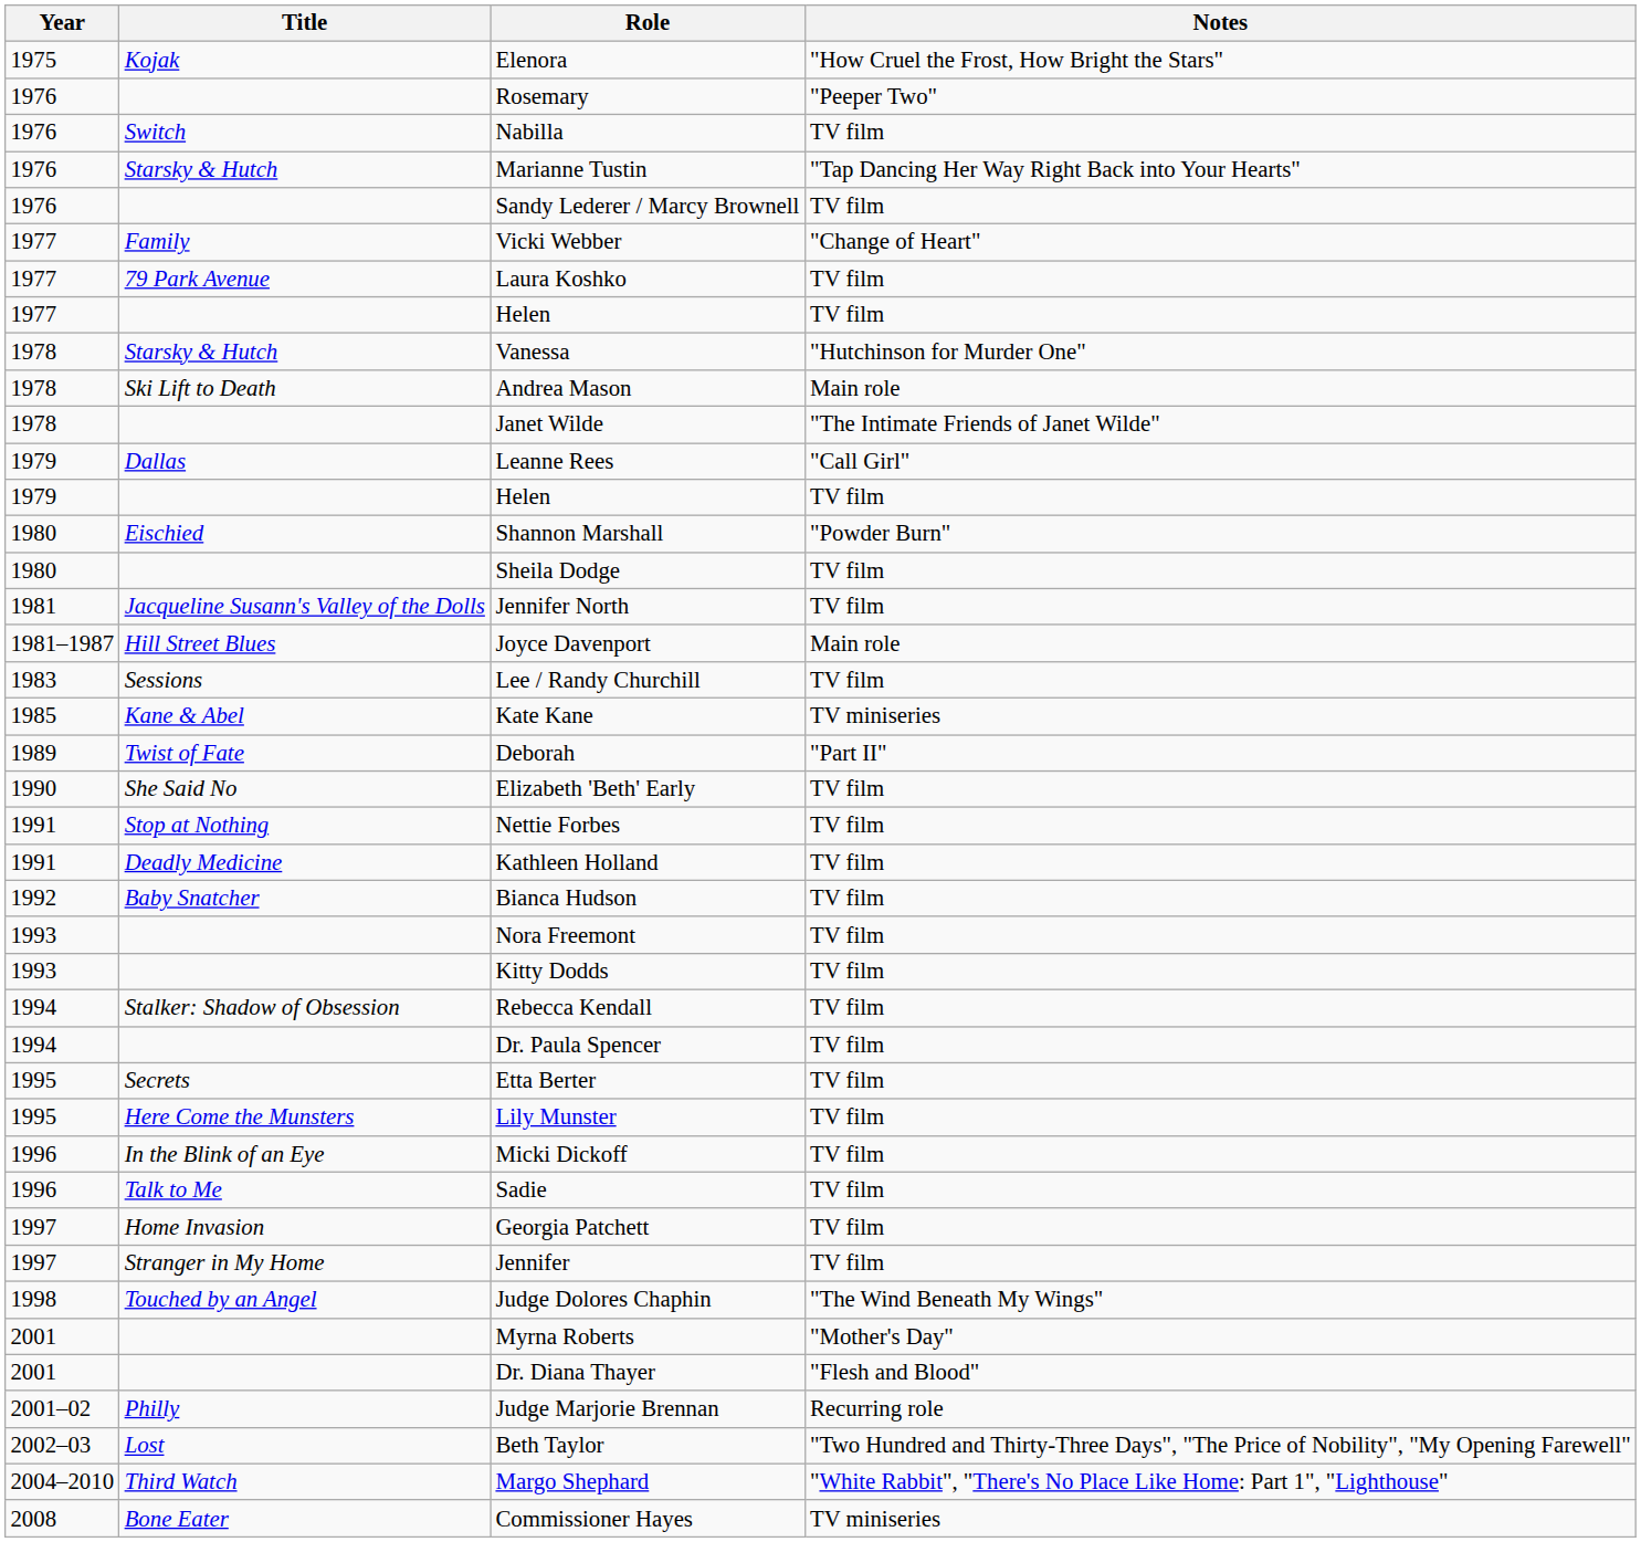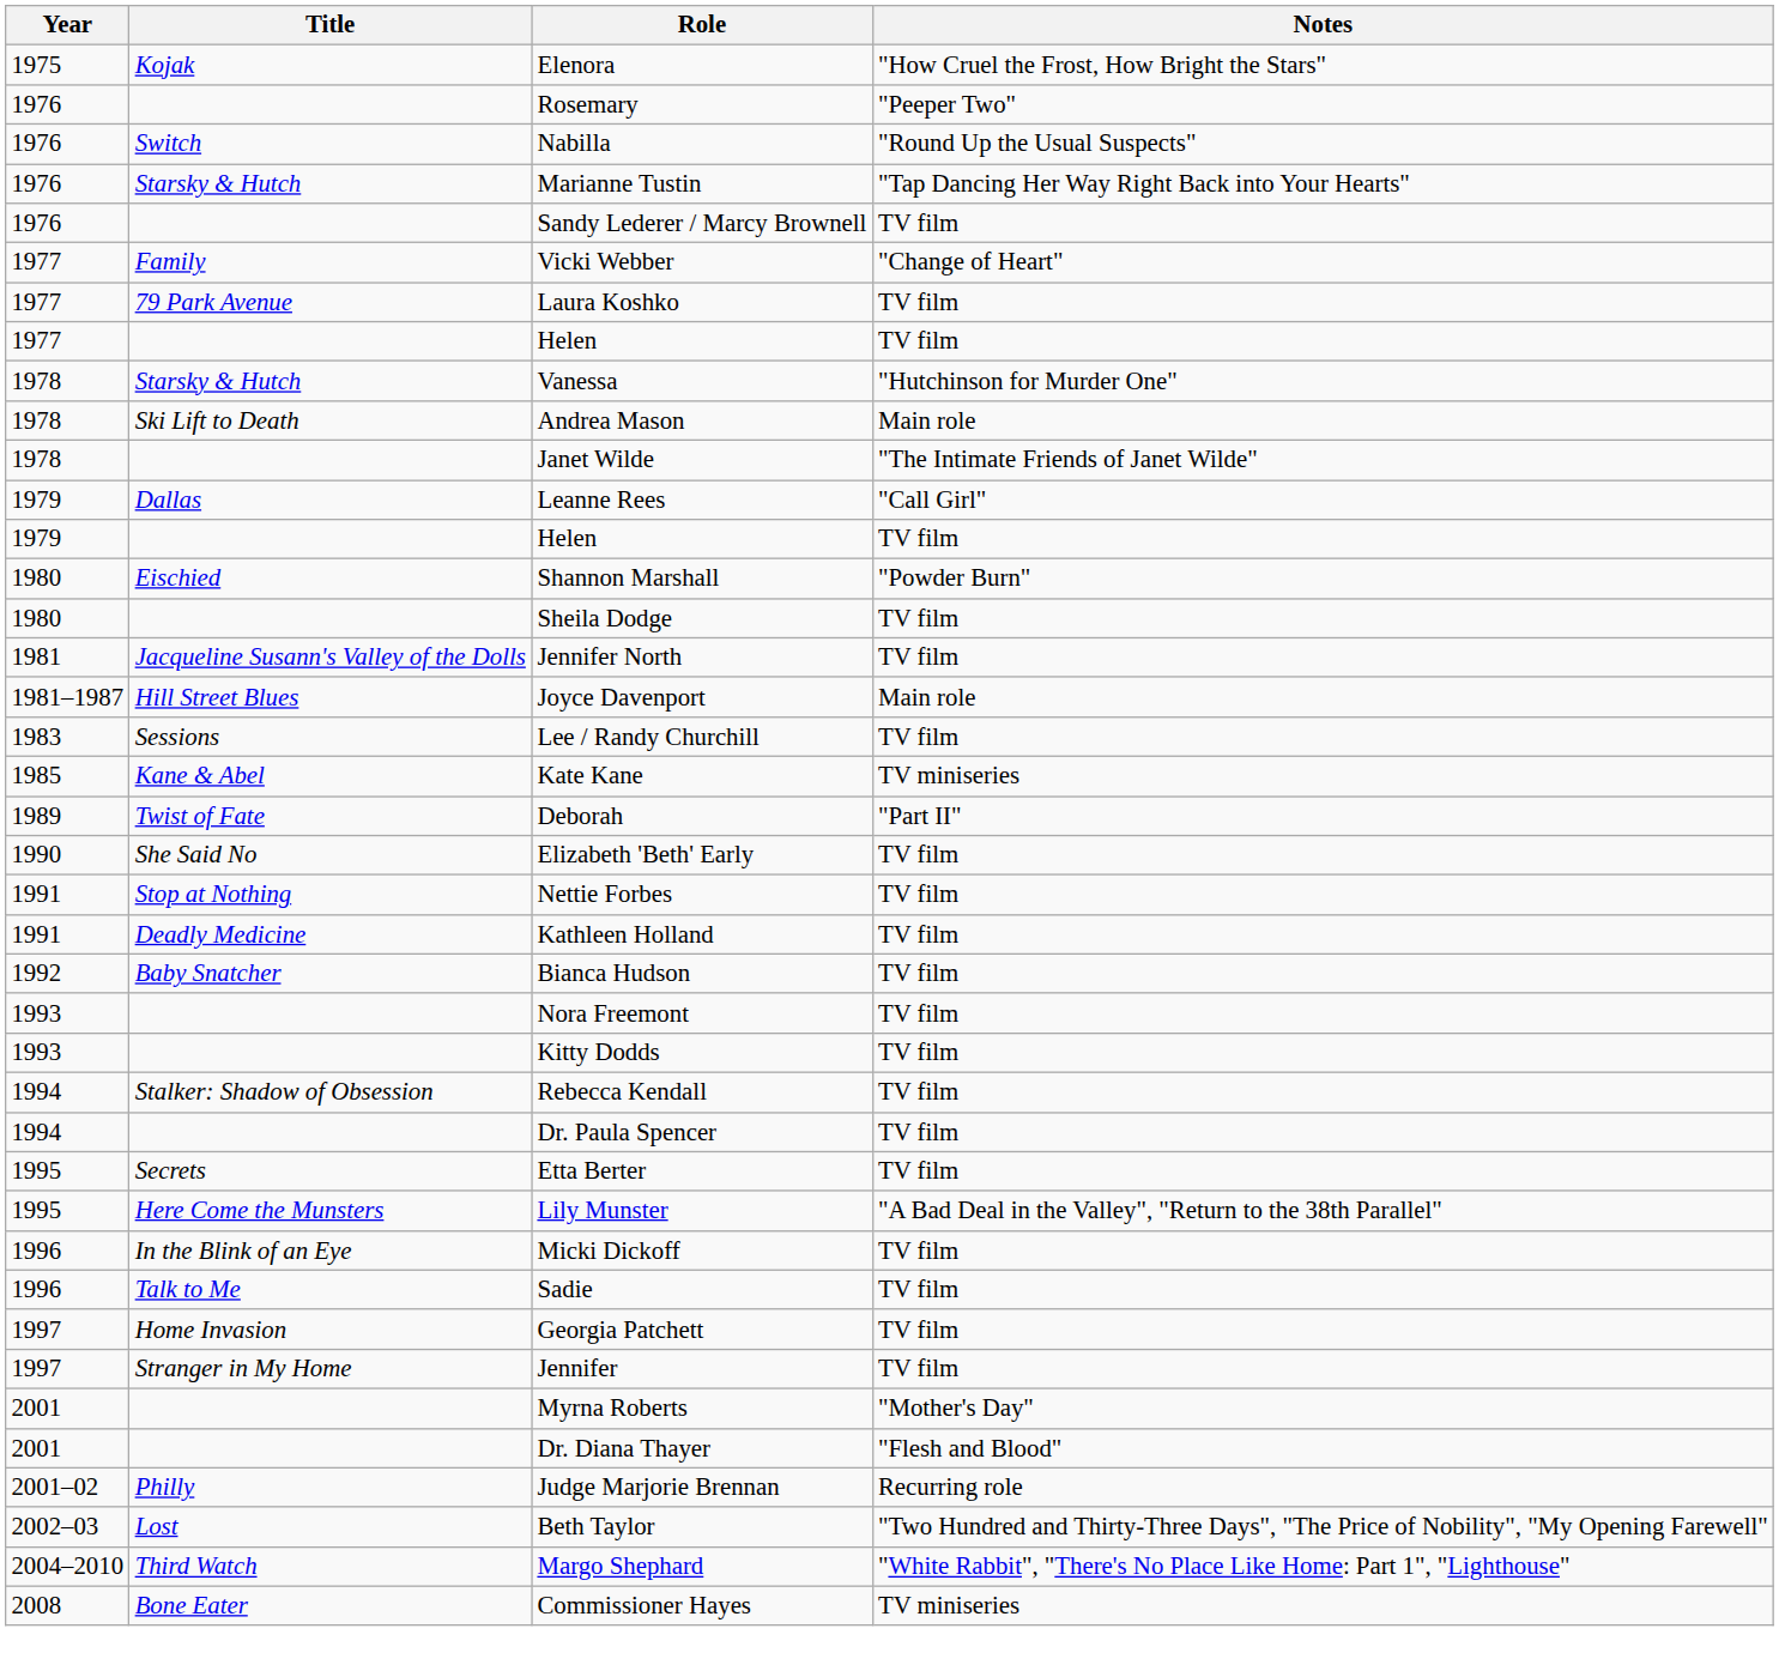Nabilla | Notes: TV film -> "Round Up the Usual Suspects"
Lily Munster | Notes: TV film -> "A Bad Deal in the Valley", "Return to the 38th Parallel"
- row: 1998 | Touched by an Angel | Judge Dolores Chaphin | "The Wind Beneath My Wings"
